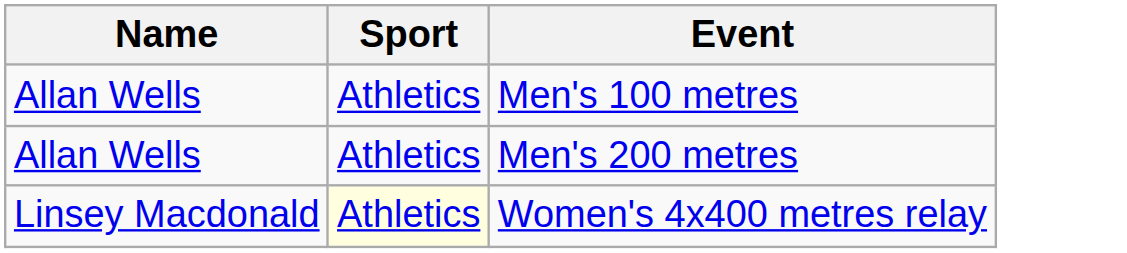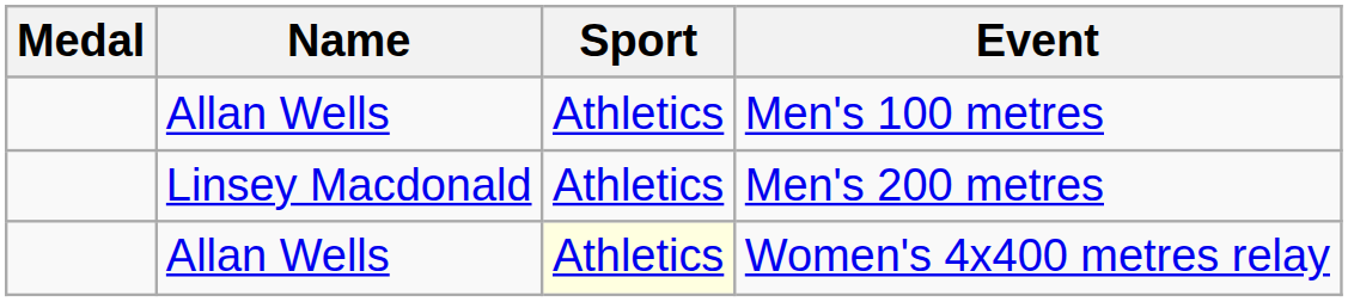+ column: Medal
Men's 200 metres | Name: Allan Wells -> Linsey Macdonald
Women's 4x400 metres relay | Name: Linsey Macdonald -> Allan Wells
